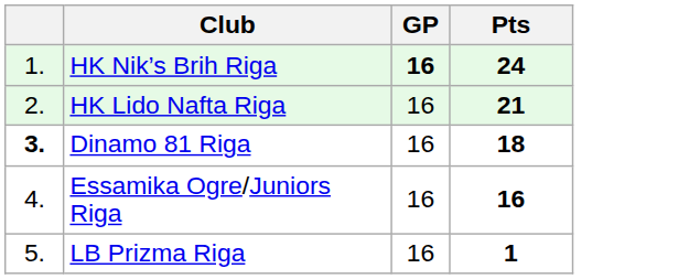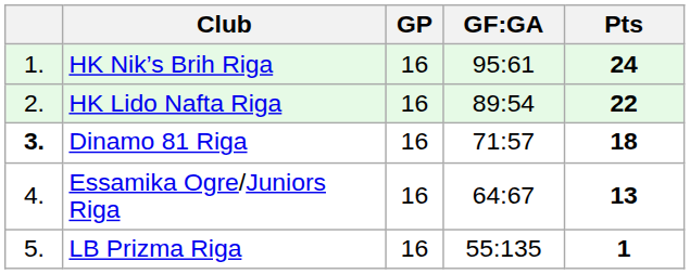+ column: GF:GA | 95:61 | 89:54 | 71:57 | 64:67 | 55:135
HK Nik’s Brih Riga | GP: bold -> normal
HK Lido Nafta Riga | Pts: 21 -> 22
Essamika Ogre/Juniors Riga | Pts: 16 -> 13
